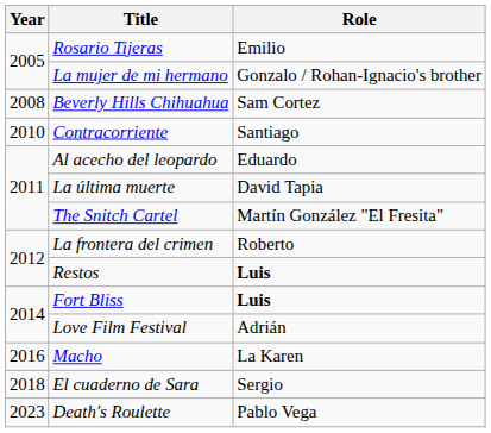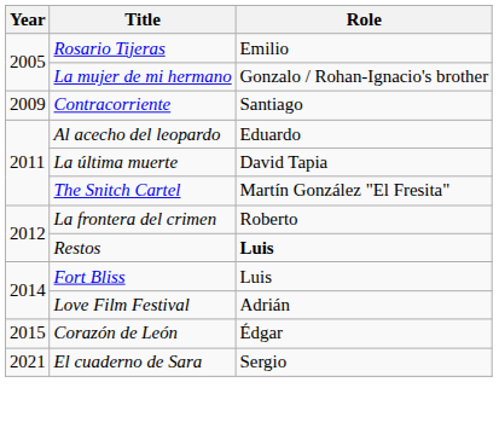- row: 2008 | Beverly Hills Chihuahua | Sam Cortez
Contracorriente | Year: 2010 -> 2009
Fort Bliss | Role: bold -> normal
+ row: 2015 | Corazón de León | Édgar
- row: 2016 | Macho | La Karen
El cuaderno de Sara | Year: 2018 -> 2021
- row: 2023 | Death's Roulette | Pablo Vega
